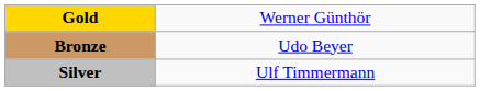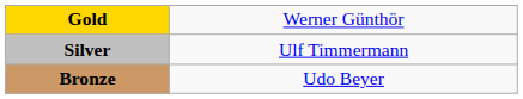rows swapped: Silver <-> Bronze
